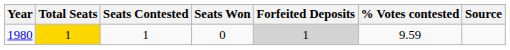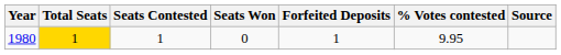1980 | Forfeited Deposits: lightgrey background -> no background
1980 | % Votes contested: 9.59 -> 9.95
